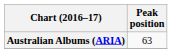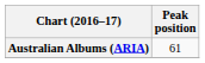Australian Albums (ARIA) | Peak position: 63 -> 61
